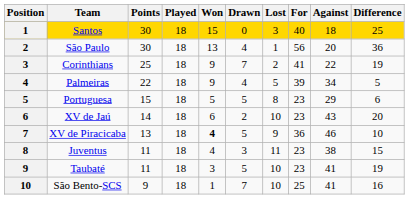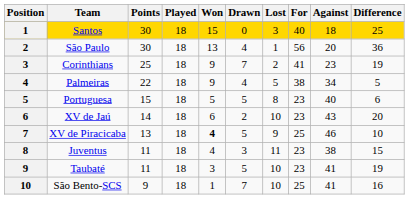Corinthians | Against: 22 -> 23
Palmeiras | For: 39 -> 38
Portuguesa | Against: 29 -> 40
XV de Piracicaba | For: 36 -> 25
